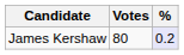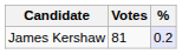James Kershaw | Votes: 80 -> 81
